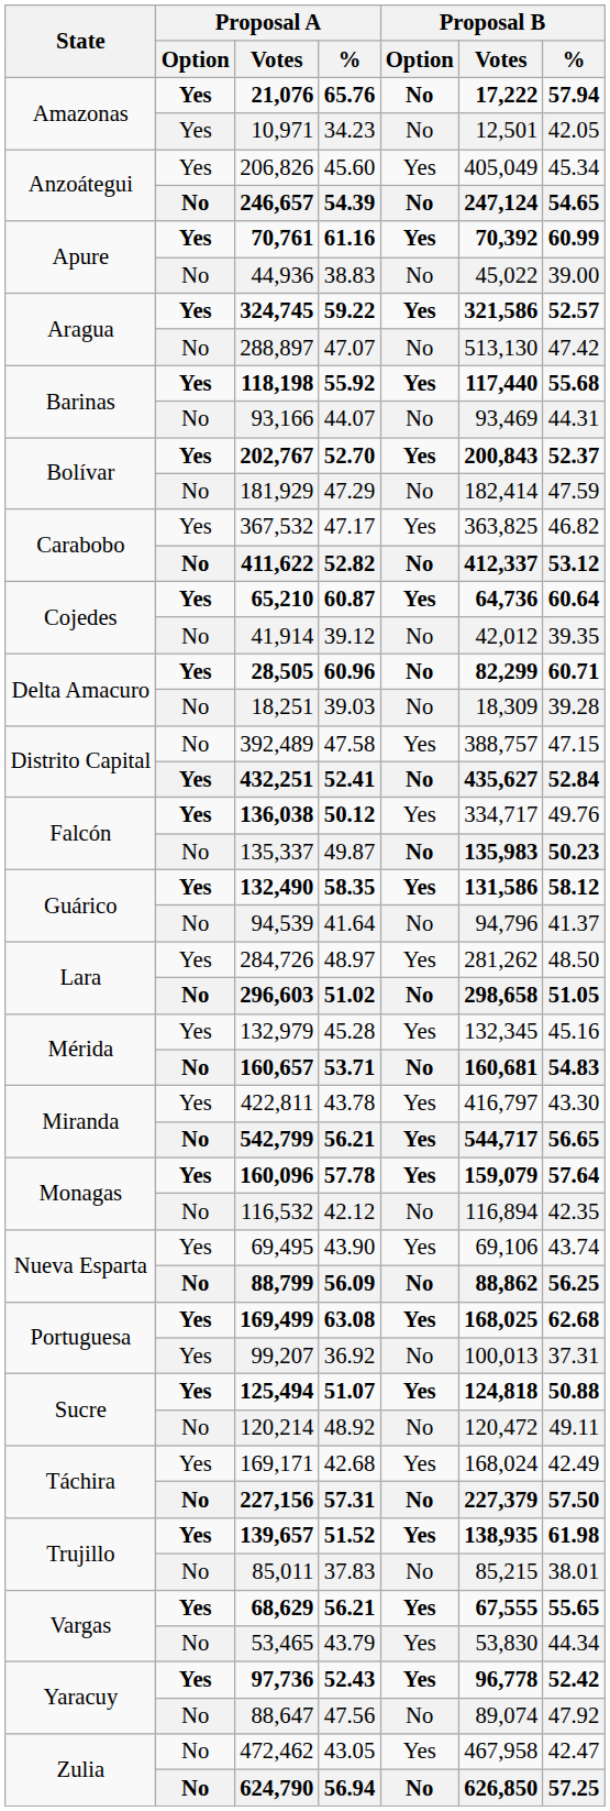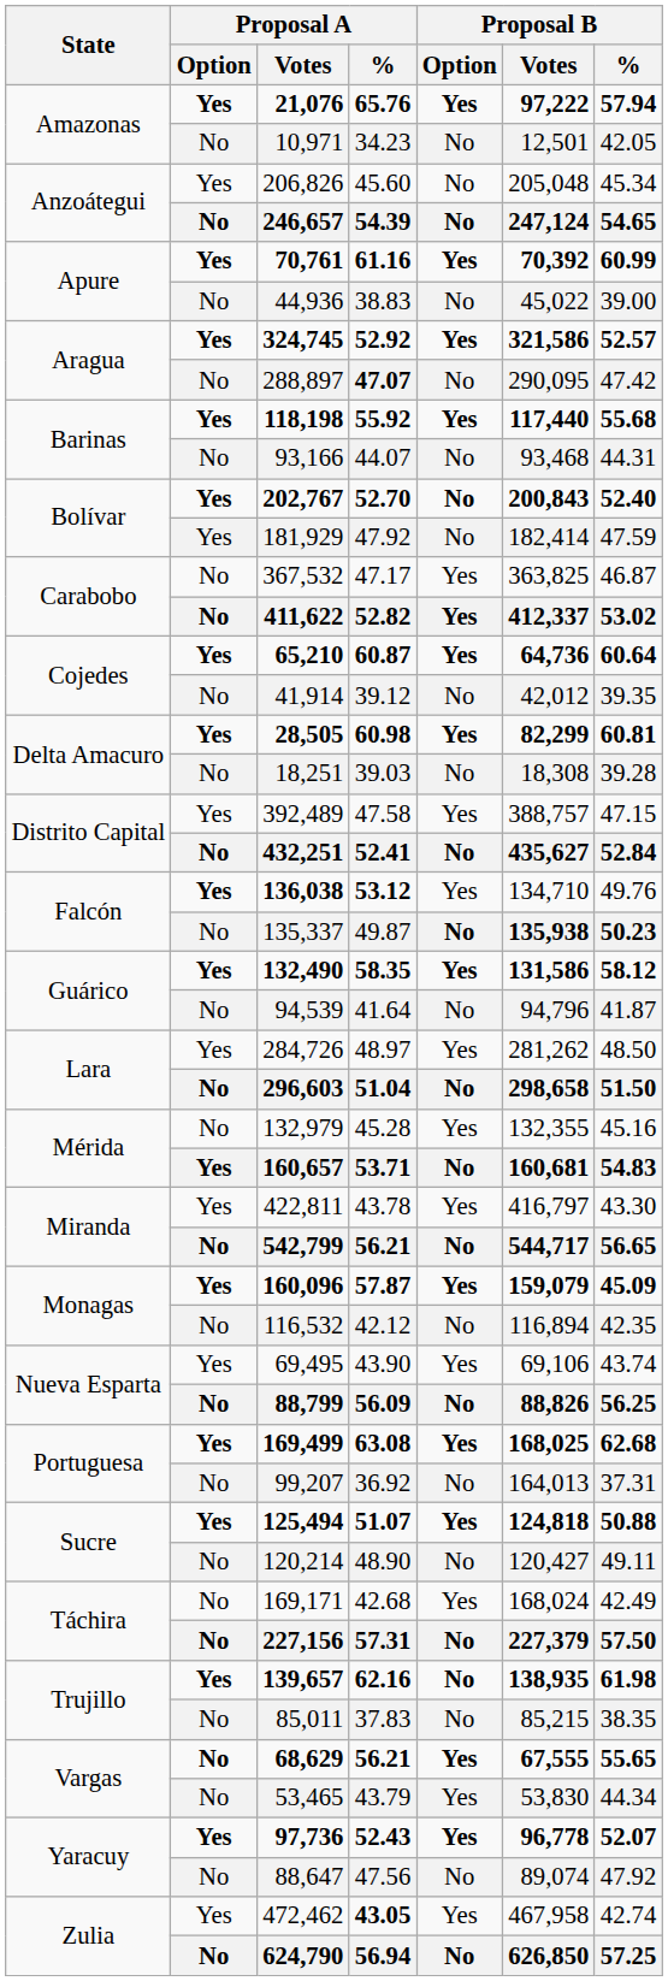21,076 | Proposal B / Option: No -> Yes
21,076 | Proposal B / Votes: 17,222 -> 97,222
10,971 | Proposal A / Option: Yes -> No
206,826 | Proposal B / Option: Yes -> No
206,826 | Proposal B / Votes: 405,049 -> 205,048
324,745 | Proposal A / %: 59.22 -> 52.92
288,897 | Proposal A / %: normal -> bold
288,897 | Proposal B / Votes: 513,130 -> 290,095
93,166 | Proposal B / Votes: 93,469 -> 93,468
202,767 | Proposal B / Option: Yes -> No
202,767 | Proposal B / %: 52.37 -> 52.40
181,929 | Proposal A / Option: No -> Yes
181,929 | Proposal A / %: 47.29 -> 47.92
367,532 | Proposal A / Option: Yes -> No
367,532 | Proposal B / %: 46.82 -> 46.87
411,622 | Proposal B / Option: No -> Yes
411,622 | Proposal B / %: 53.12 -> 53.02
28,505 | Proposal A / %: 60.96 -> 60.98
28,505 | Proposal B / Option: No -> Yes
28,505 | Proposal B / %: 60.71 -> 60.81
18,251 | Proposal B / Votes: 18,309 -> 18,308
392,489 | Proposal A / Option: No -> Yes
432,251 | Proposal A / Option: Yes -> No
136,038 | Proposal A / %: 50.12 -> 53.12
136,038 | Proposal B / Votes: 334,717 -> 134,710
135,337 | Proposal B / Votes: 135,983 -> 135,938
94,539 | Proposal B / %: 41.37 -> 41.87
296,603 | Proposal A / %: 51.02 -> 51.04
296,603 | Proposal B / %: 51.05 -> 51.50
132,979 | Proposal A / Option: Yes -> No
132,979 | Proposal B / Votes: 132,345 -> 132,355
160,657 | Proposal A / Option: No -> Yes
542,799 | Proposal B / Option: Yes -> No
160,096 | Proposal A / %: 57.78 -> 57.87
160,096 | Proposal B / %: 57.64 -> 45.09
88,799 | Proposal B / Votes: 88,862 -> 88,826
99,207 | Proposal A / Option: Yes -> No
99,207 | Proposal B / Votes: 100,013 -> 164,013
120,214 | Proposal A / %: 48.92 -> 48.90
120,214 | Proposal B / Votes: 120,472 -> 120,427
169,171 | Proposal A / Option: Yes -> No
139,657 | Proposal A / %: 51.52 -> 62.16
139,657 | Proposal B / Option: Yes -> No
85,011 | Proposal B / %: 38.01 -> 38.35
68,629 | Proposal A / Option: Yes -> No
97,736 | Proposal B / %: 52.42 -> 52.07
472,462 | Proposal A / Option: No -> Yes
472,462 | Proposal A / %: normal -> bold
472,462 | Proposal B / %: 42.47 -> 42.74
